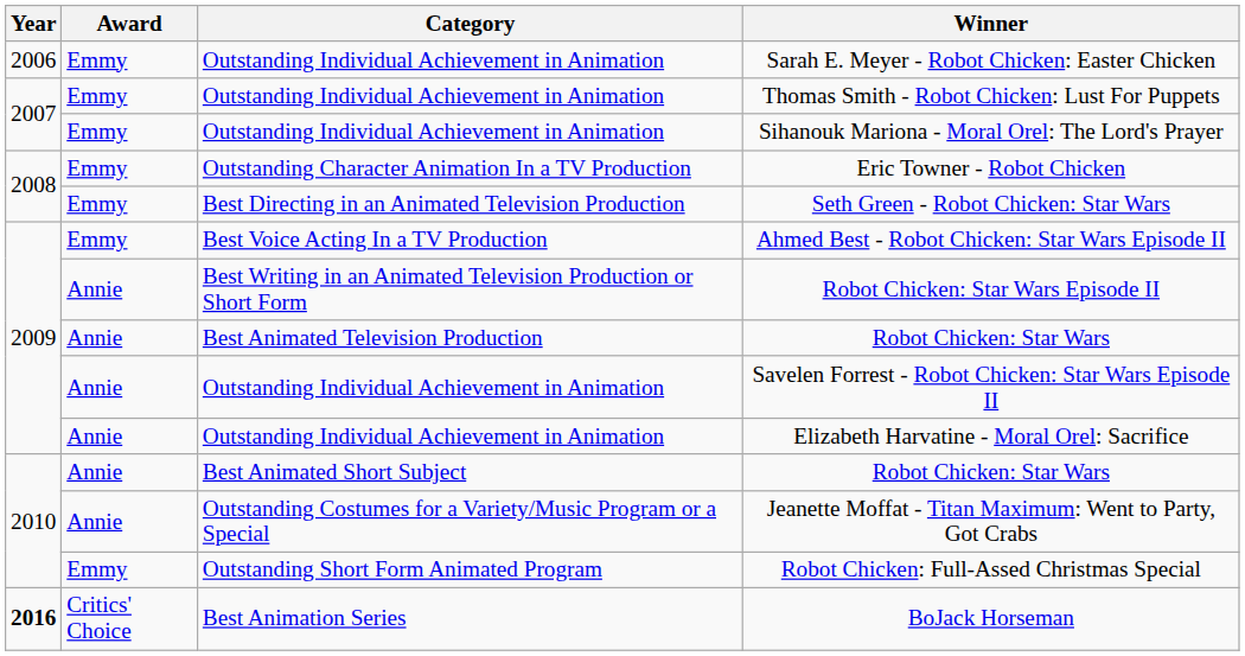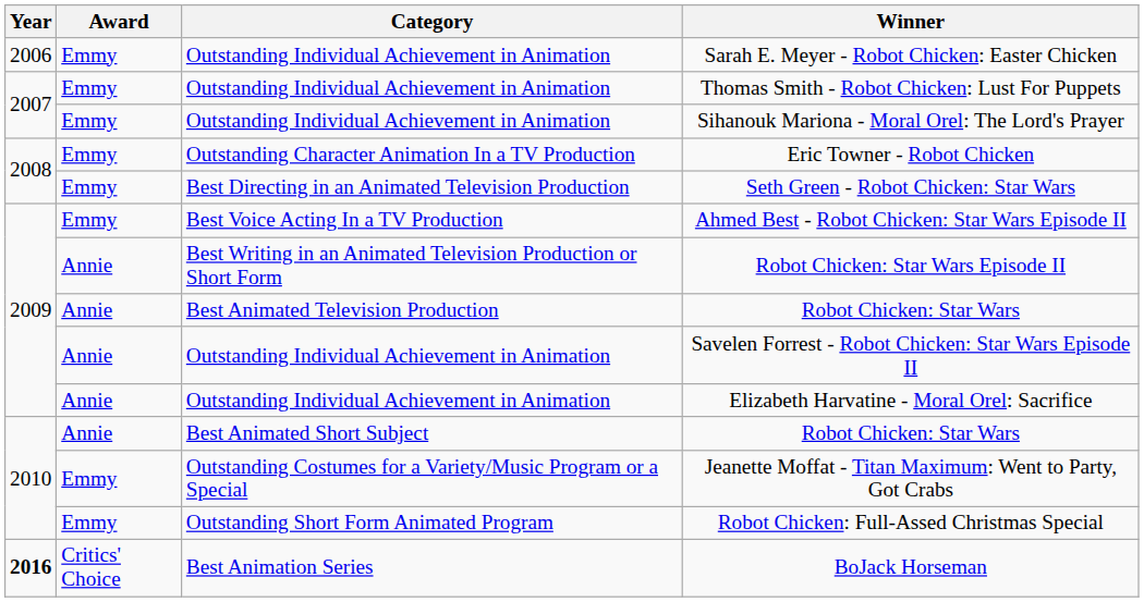Jeanette Moffat - Titan Maximum: Went to Party, Got Crabs | Award: Annie -> Emmy
